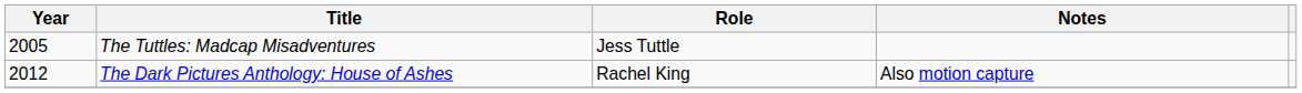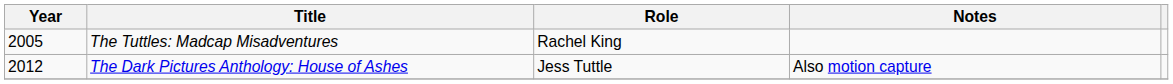The Tuttles: Madcap Misadventures | Role: Jess Tuttle -> Rachel King
The Dark Pictures Anthology: House of Ashes | Role: Rachel King -> Jess Tuttle
